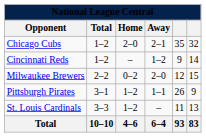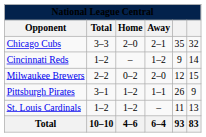Chicago Cubs | column 2: 1–2 -> 3–3
St. Louis Cardinals | column 2: 3–3 -> 1–2
